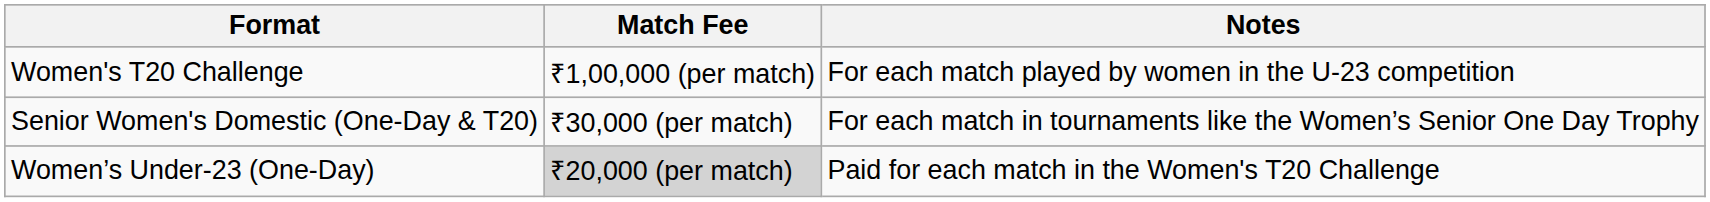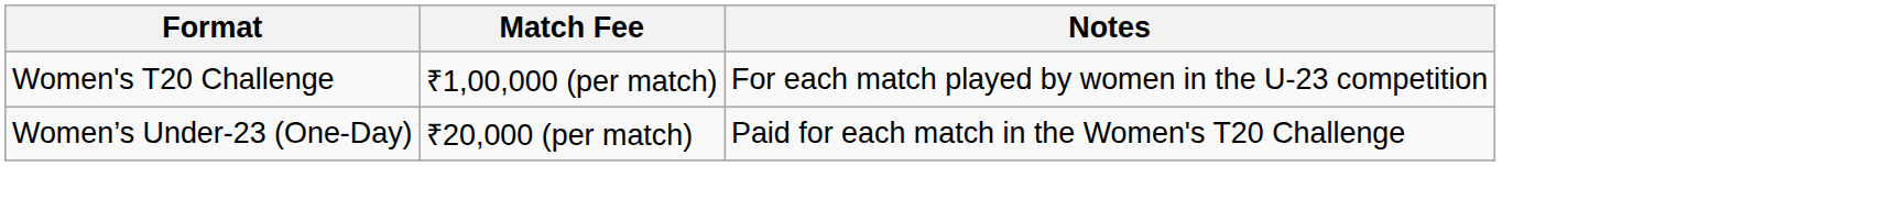- row: Senior Women's Domestic (One-Day & T20) | ₹30,000 (per match) | For each match in tournaments like the Women’s Senior One Day Trophy
Women’s Under-23 (One-Day) | Match Fee: lightgrey background -> no background
